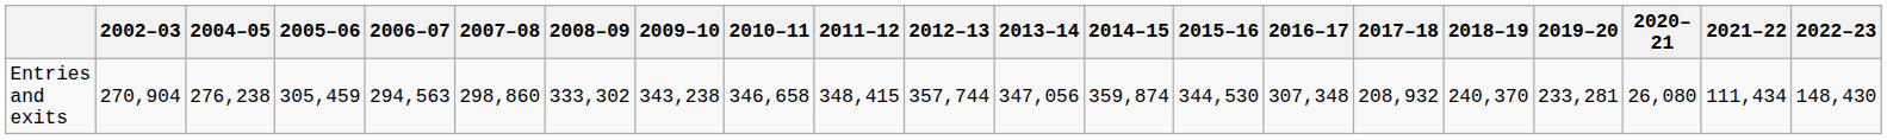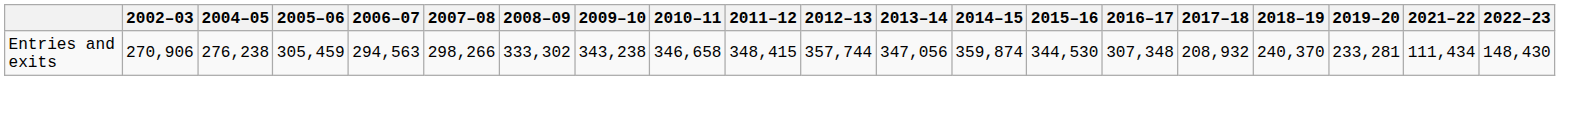- column: 2020–21 | 26,080
Entries and exits | 2002–03: 270,904 -> 270,906
Entries and exits | 2007–08: 298,860 -> 298,266
